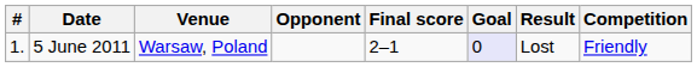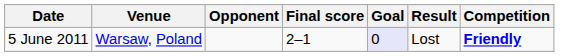- column: # | 1.
5 June 2011 | Competition: normal -> bold
